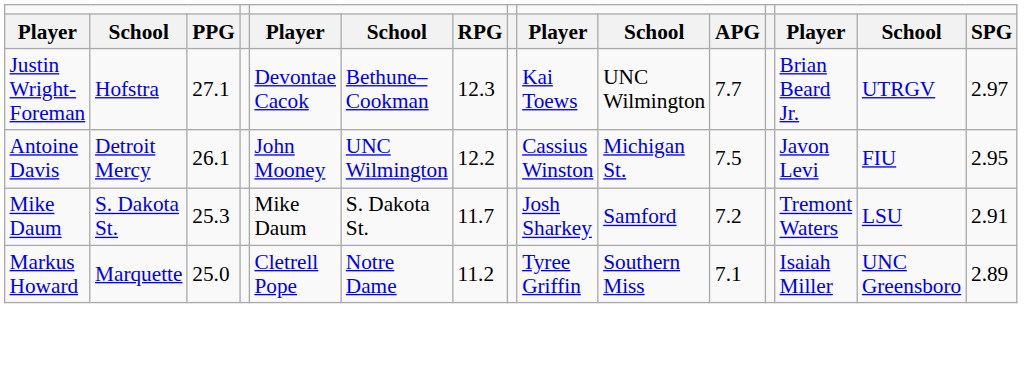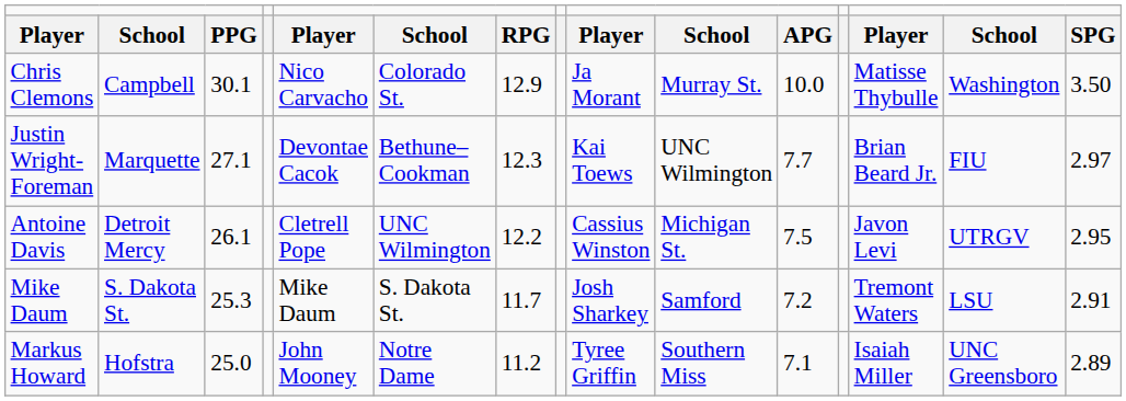+ row: Chris Clemons | Campbell | 30.1 | Nico Carvacho | Colorado St. | 12.9 | Ja Morant | Murray St. | 10.0 | Matisse Thybulle | Washington | 3.50
Justin Wright-Foreman | column 2: Hofstra -> Marquette
Justin Wright-Foreman | column 14: UTRGV -> FIU
Antoine Davis | column 5: John Mooney -> Cletrell Pope
Antoine Davis | column 14: FIU -> UTRGV
Markus Howard | column 2: Marquette -> Hofstra
Markus Howard | column 5: Cletrell Pope -> John Mooney
